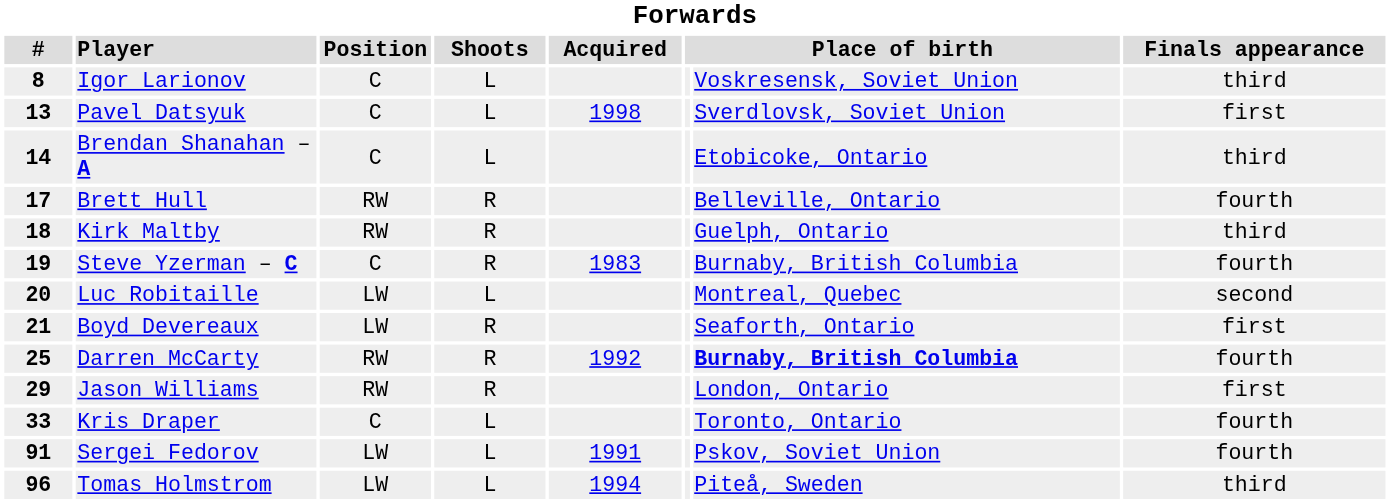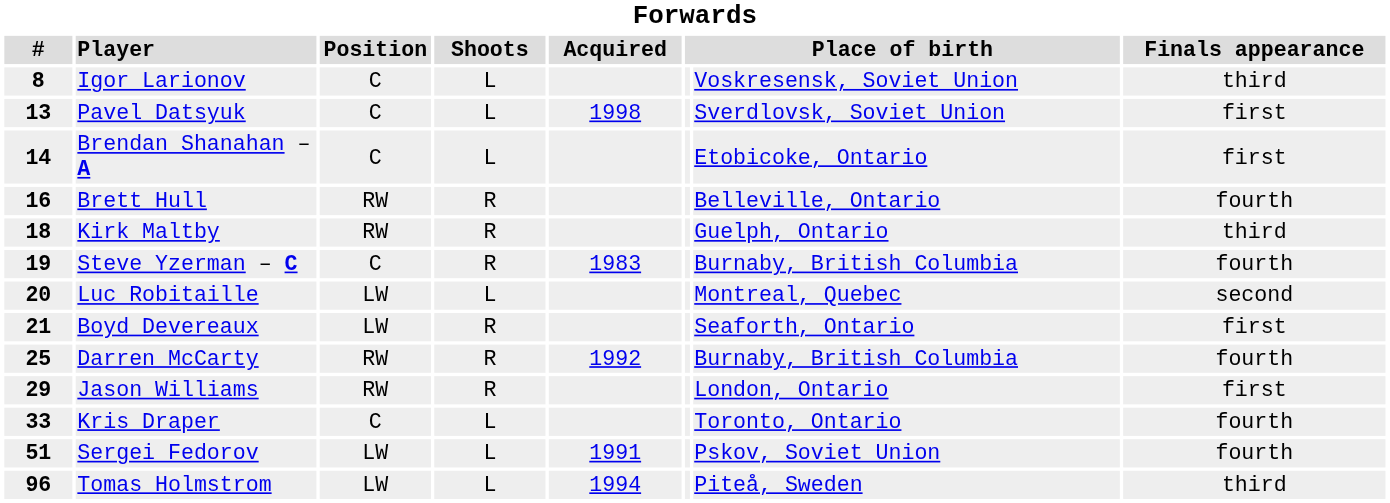Brendan Shanahan – A | Finals appearance: third -> first
Brett Hull | #: 17 -> 16
Darren McCarty | column 7: bold -> normal
Sergei Fedorov | #: 91 -> 51
